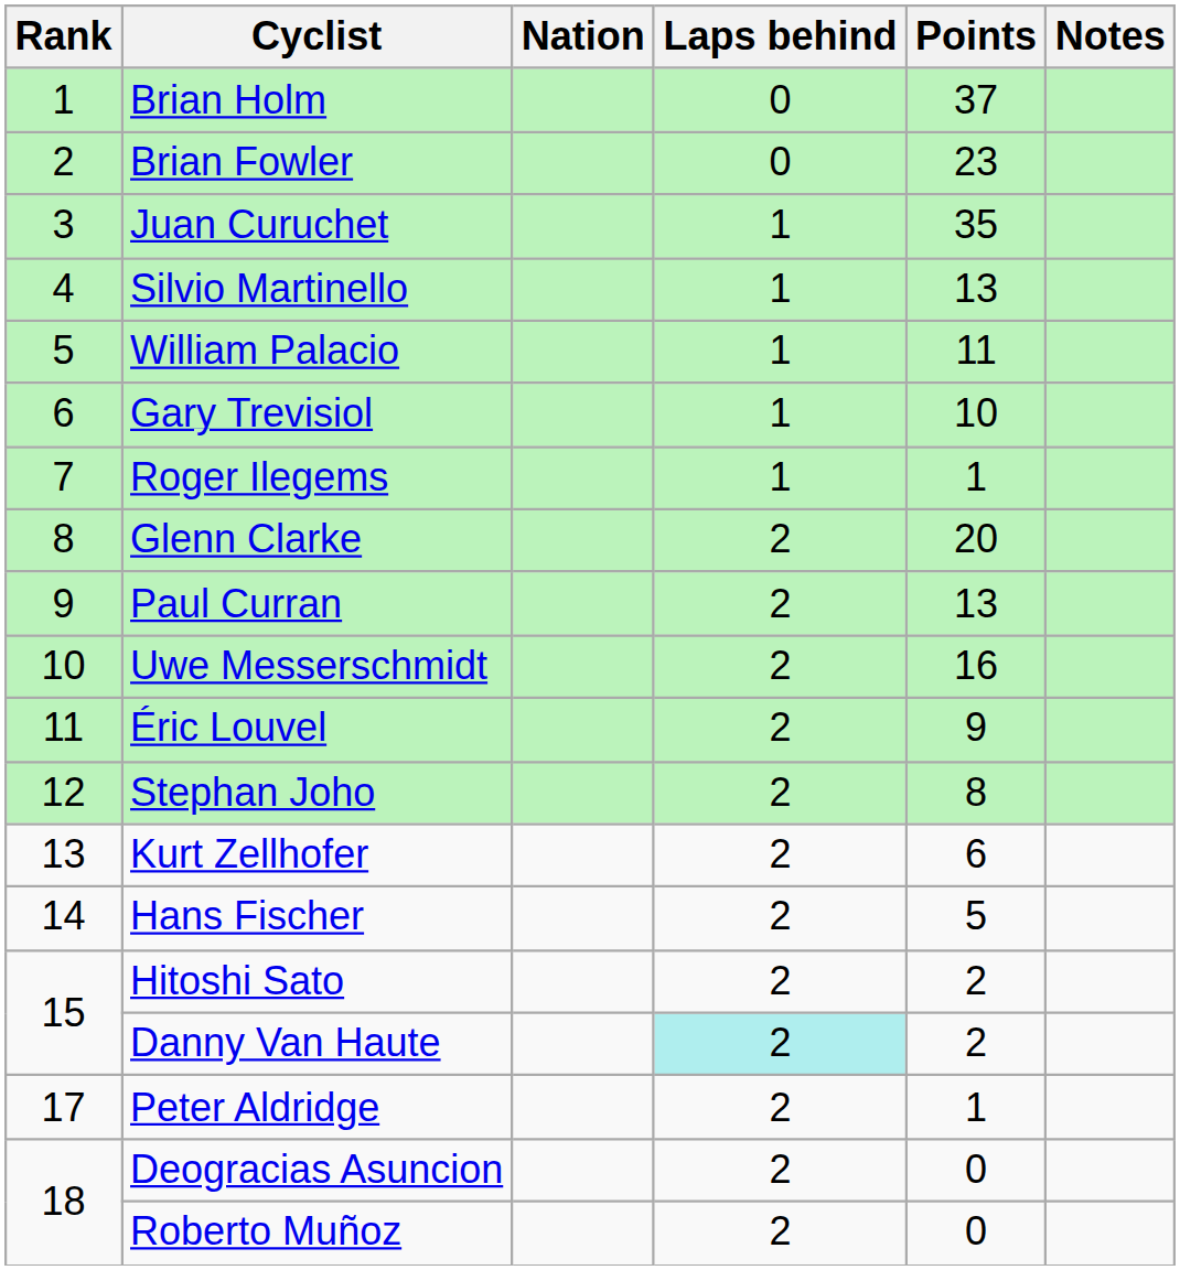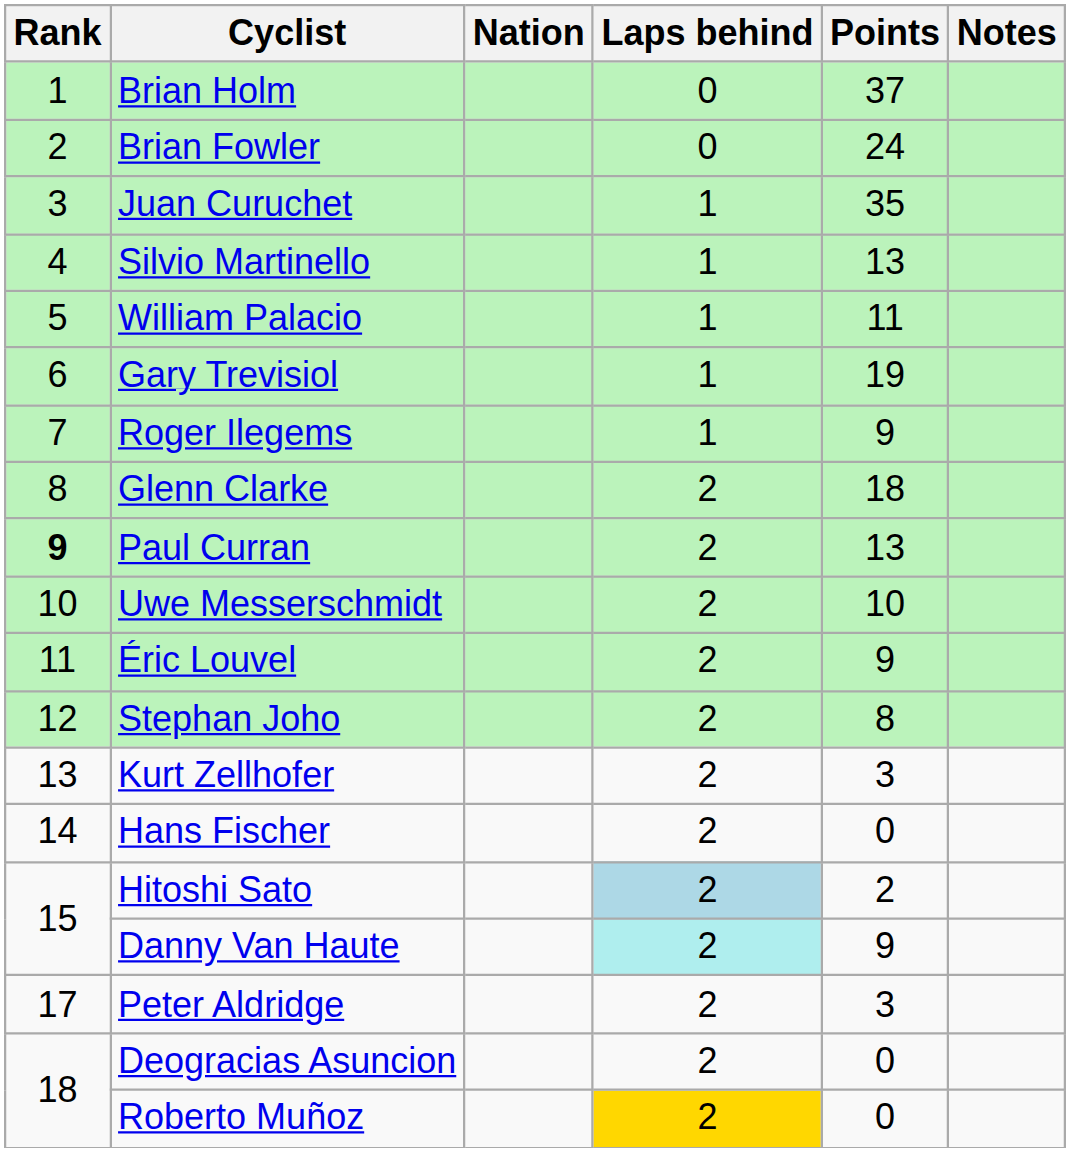Brian Fowler | Points: 23 -> 24
Gary Trevisiol | Points: 10 -> 19
Roger Ilegems | Points: 1 -> 9
Glenn Clarke | Points: 20 -> 18
Paul Curran | Rank: normal -> bold
Uwe Messerschmidt | Points: 16 -> 10
Kurt Zellhofer | Points: 6 -> 3
Hans Fischer | Points: 5 -> 0
Hitoshi Sato | Laps behind: no background -> lightblue background
Danny Van Haute | Points: 2 -> 9
Peter Aldridge | Points: 1 -> 3
Roberto Muñoz | Laps behind: no background -> gold background
